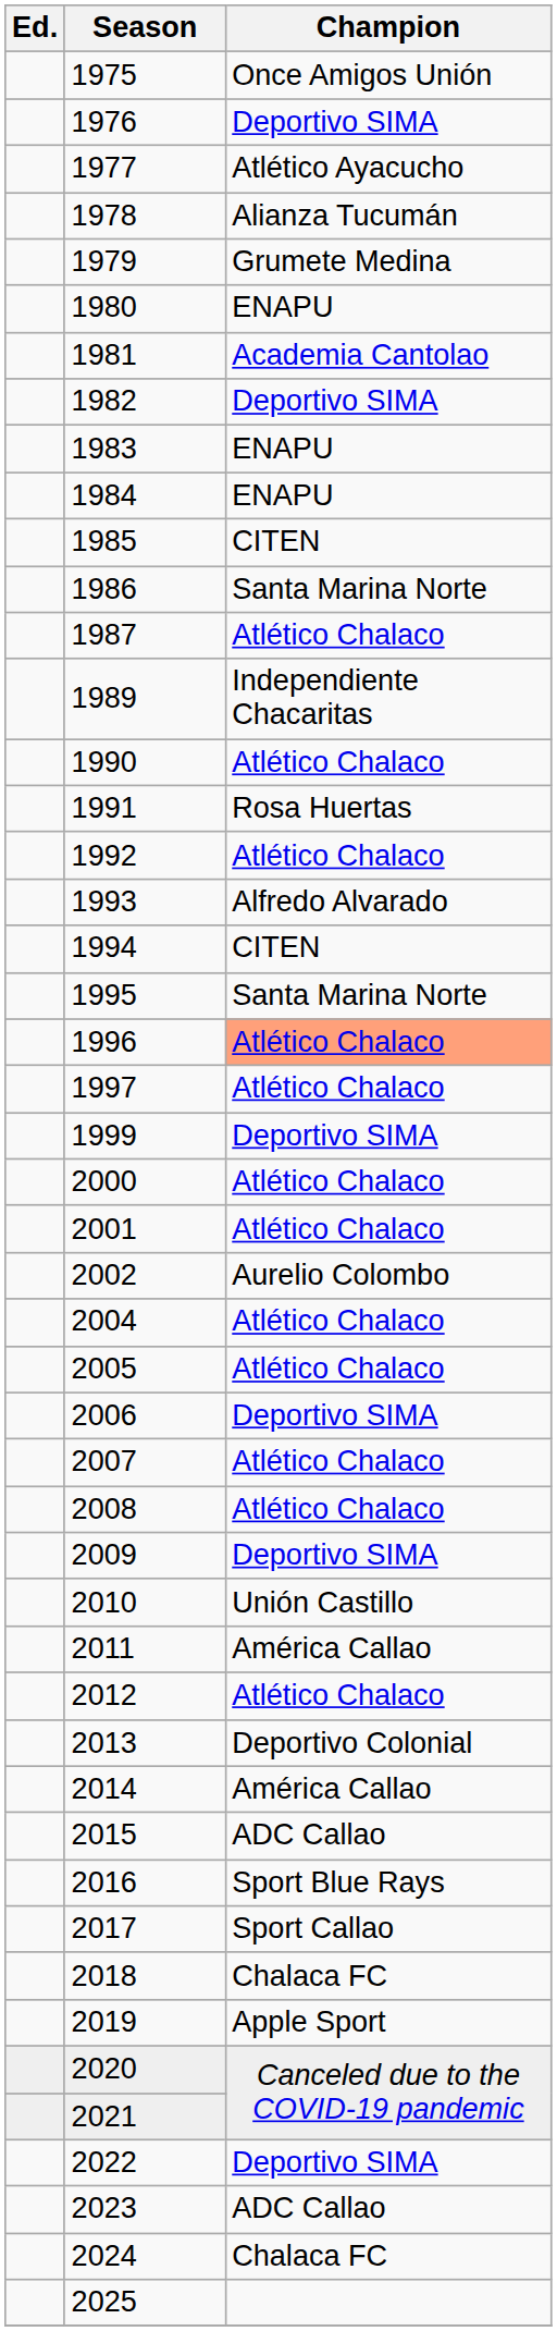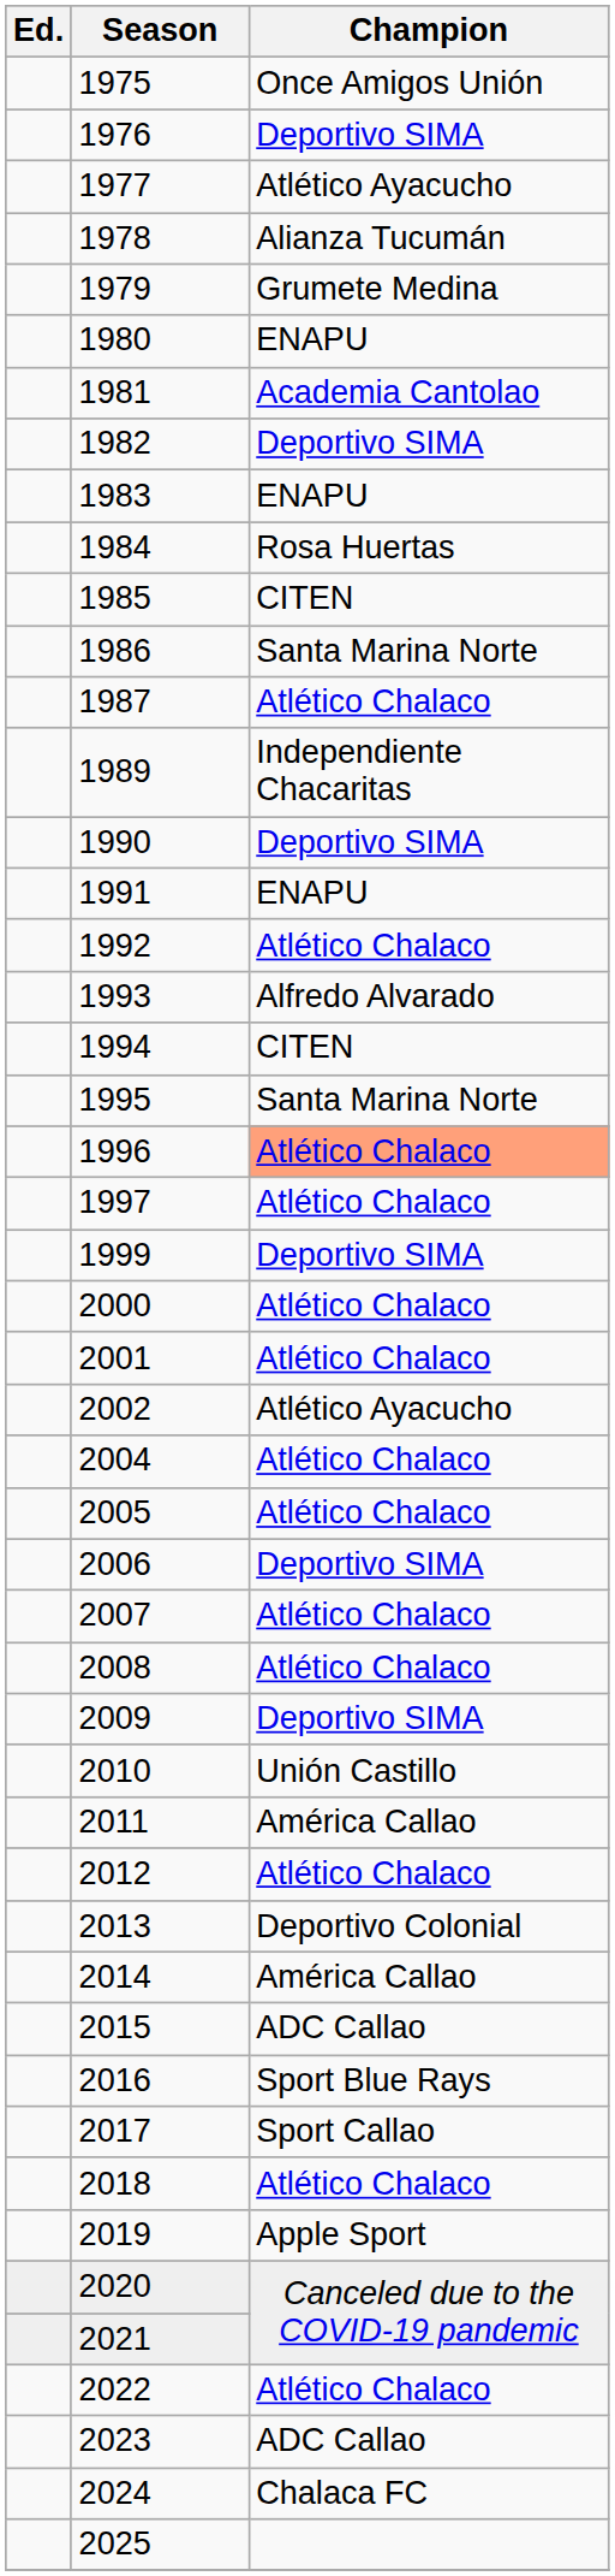1984 | Champion: ENAPU -> Rosa Huertas
1990 | Champion: Atlético Chalaco -> Deportivo SIMA
1991 | Champion: Rosa Huertas -> ENAPU
2002 | Champion: Aurelio Colombo -> Atlético Ayacucho
2018 | Champion: Chalaca FC -> Atlético Chalaco
2022 | Champion: Deportivo SIMA -> Atlético Chalaco
